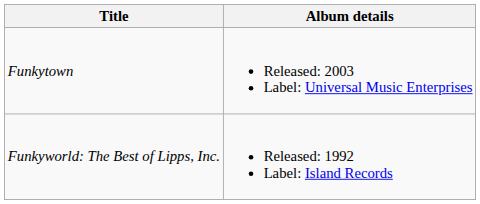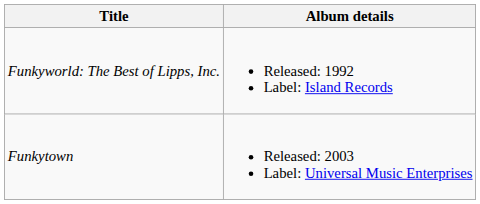rows swapped: Funkyworld: The Best of Lipps, Inc. <-> Funkytown
